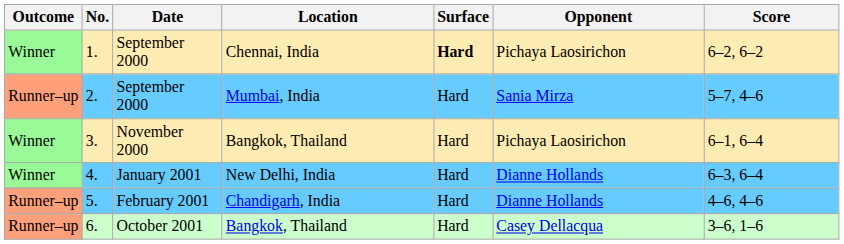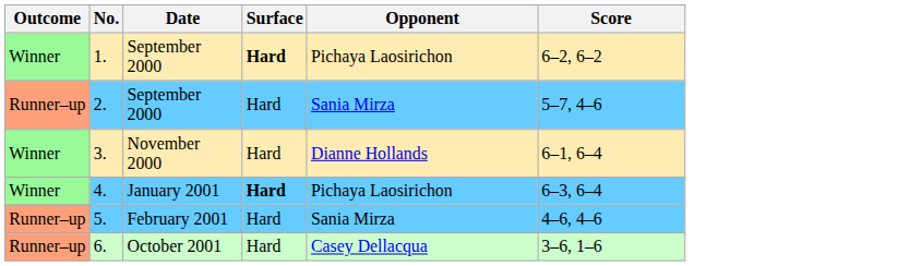- column: Location | Chennai, India | Mumbai, India | Bangkok, Thailand | New Delhi, India | Chandigarh, India | Bangkok, Thailand
3. | Opponent: Pichaya Laosirichon -> Dianne Hollands
4. | Surface: normal -> bold
4. | Opponent: Dianne Hollands -> Pichaya Laosirichon
5. | Opponent: Dianne Hollands -> Sania Mirza
